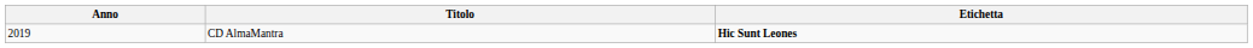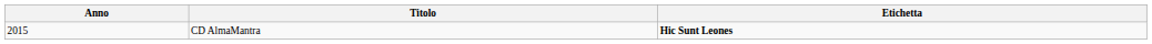CD AlmaMantra | Anno: 2019 -> 2015
